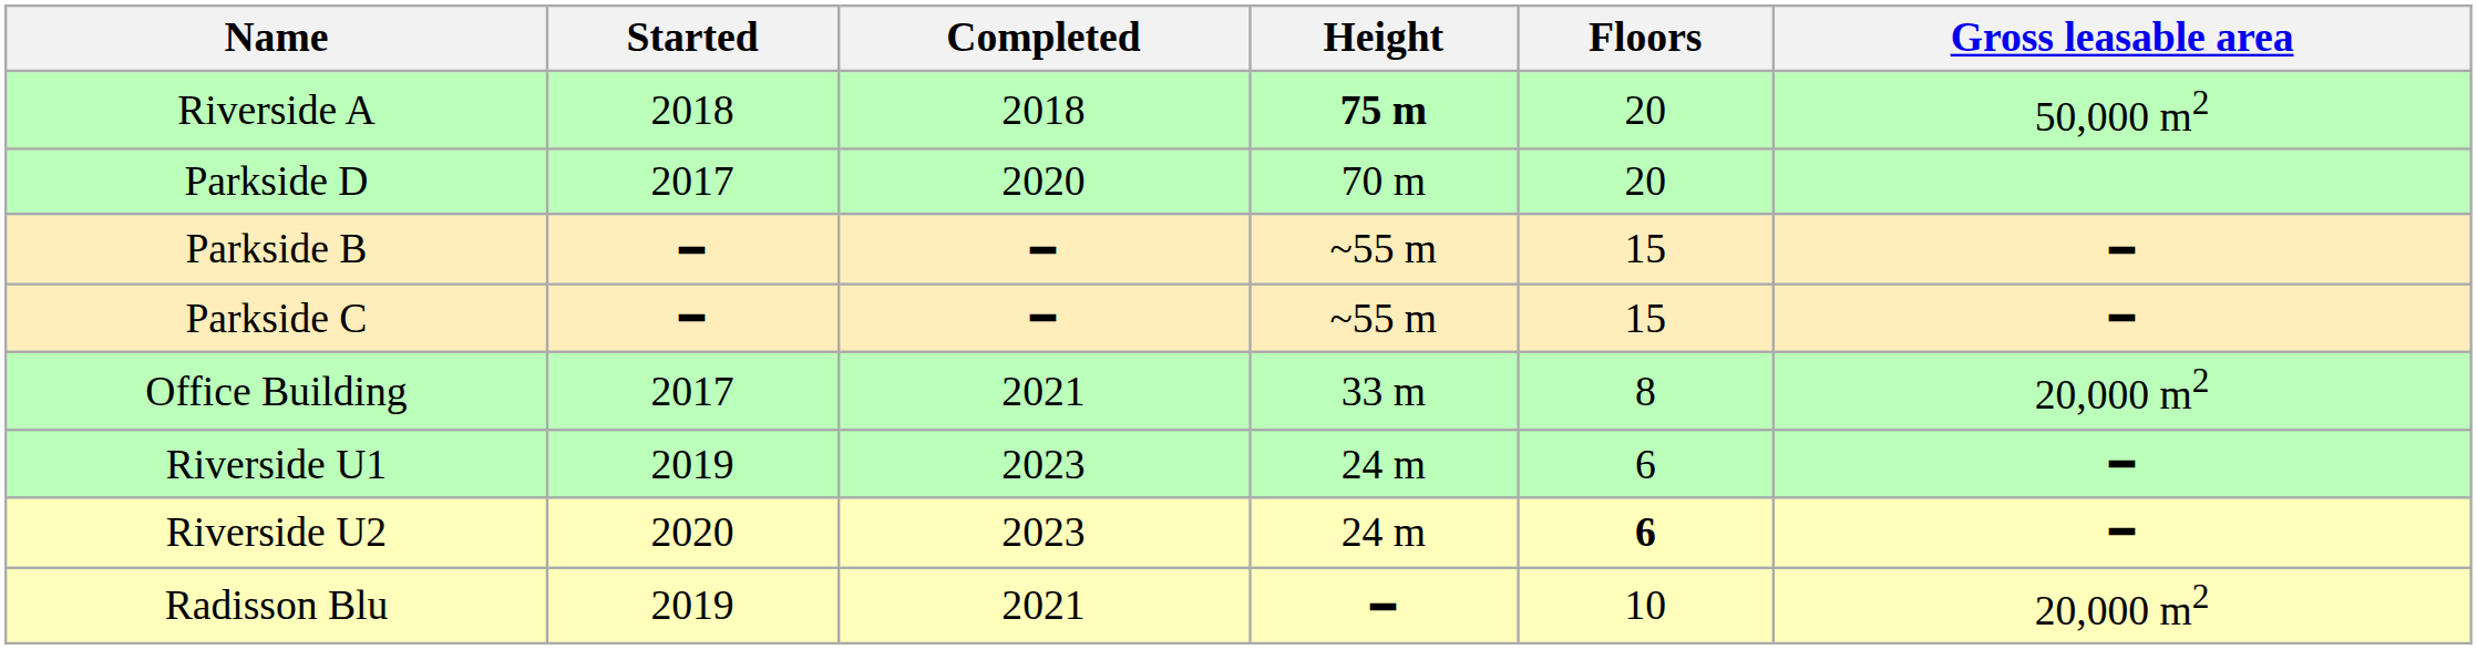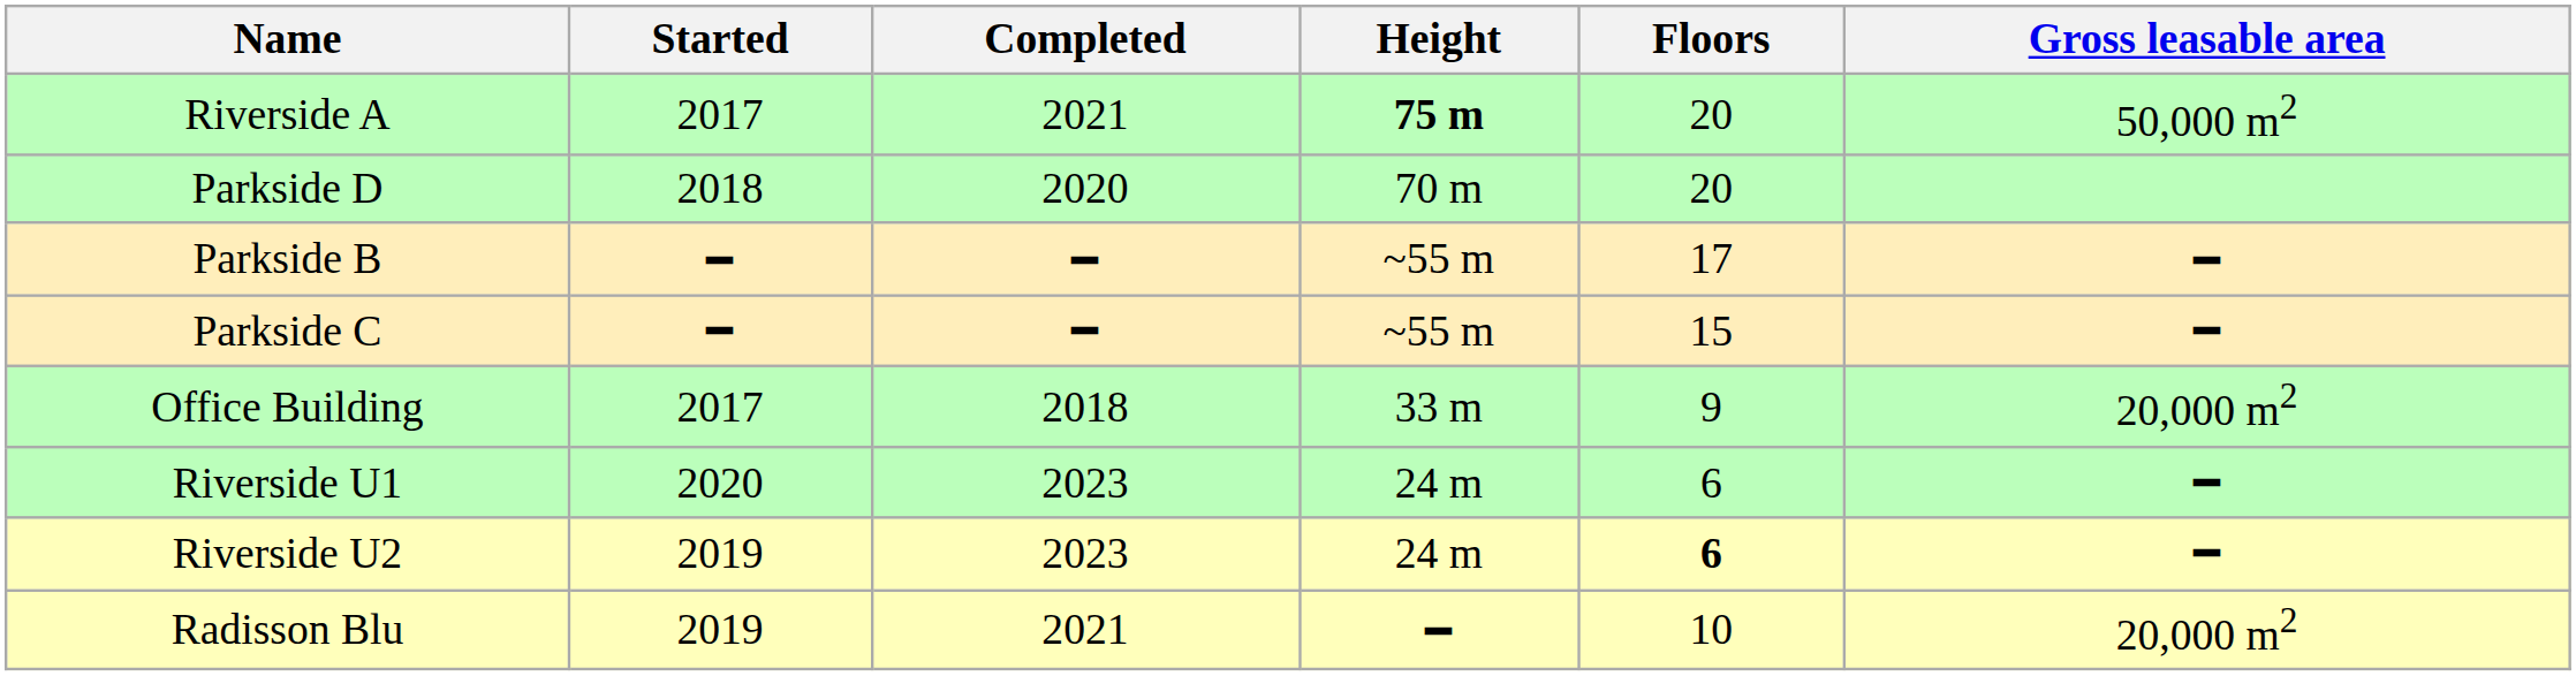Riverside A | Started: 2018 -> 2017
Riverside A | Completed: 2018 -> 2021
Parkside D | Started: 2017 -> 2018
Parkside B | Floors: 15 -> 17
Office Building | Completed: 2021 -> 2018
Office Building | Floors: 8 -> 9
Riverside U1 | Started: 2019 -> 2020
Riverside U2 | Started: 2020 -> 2019
